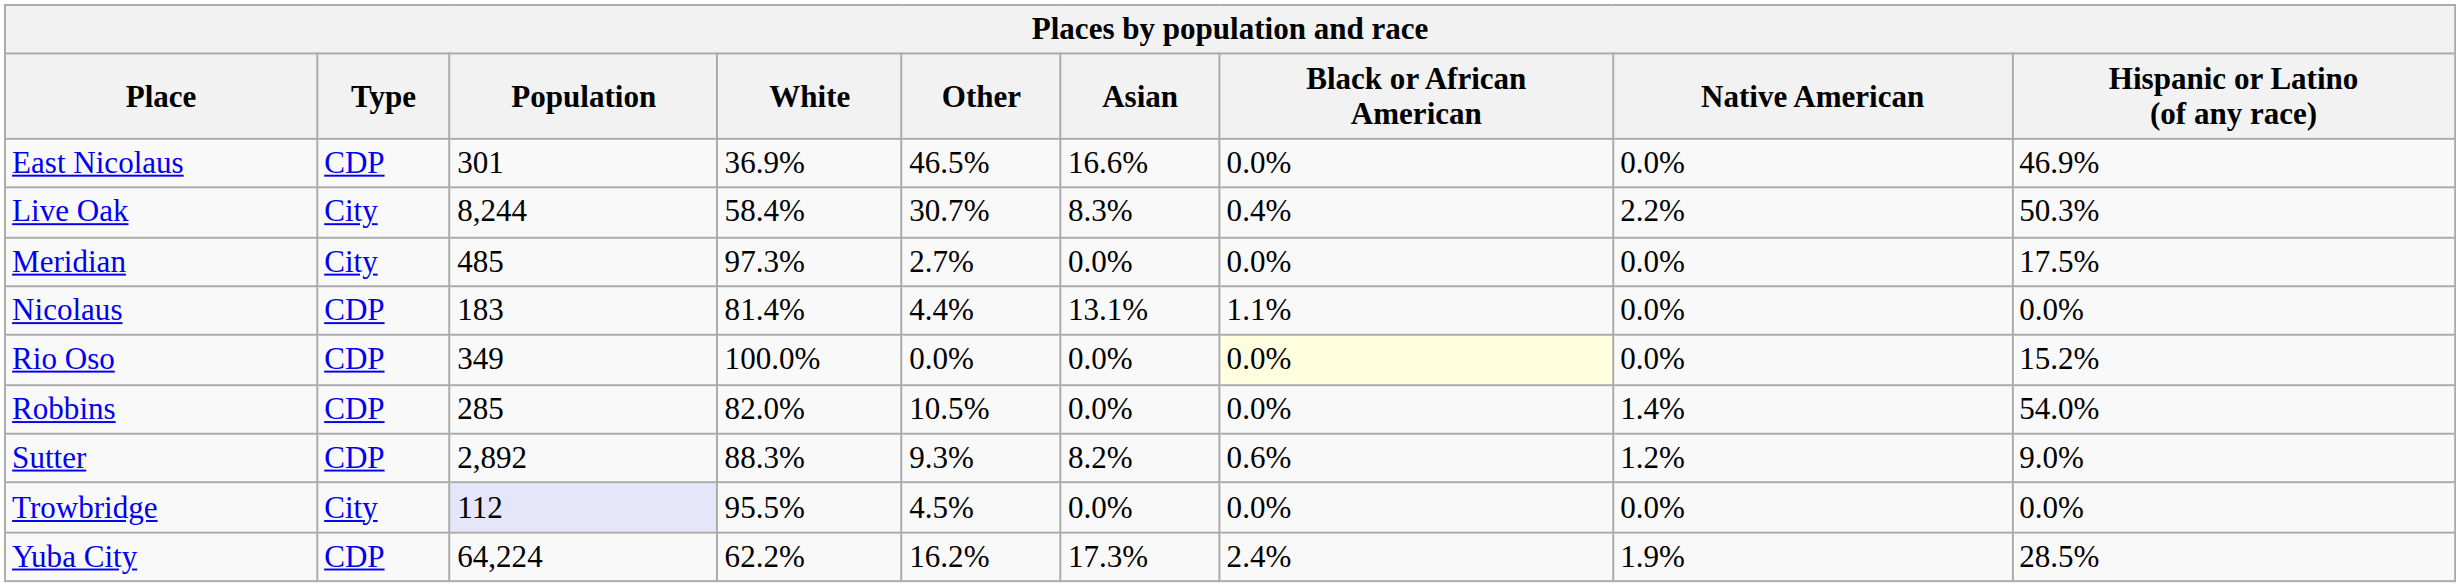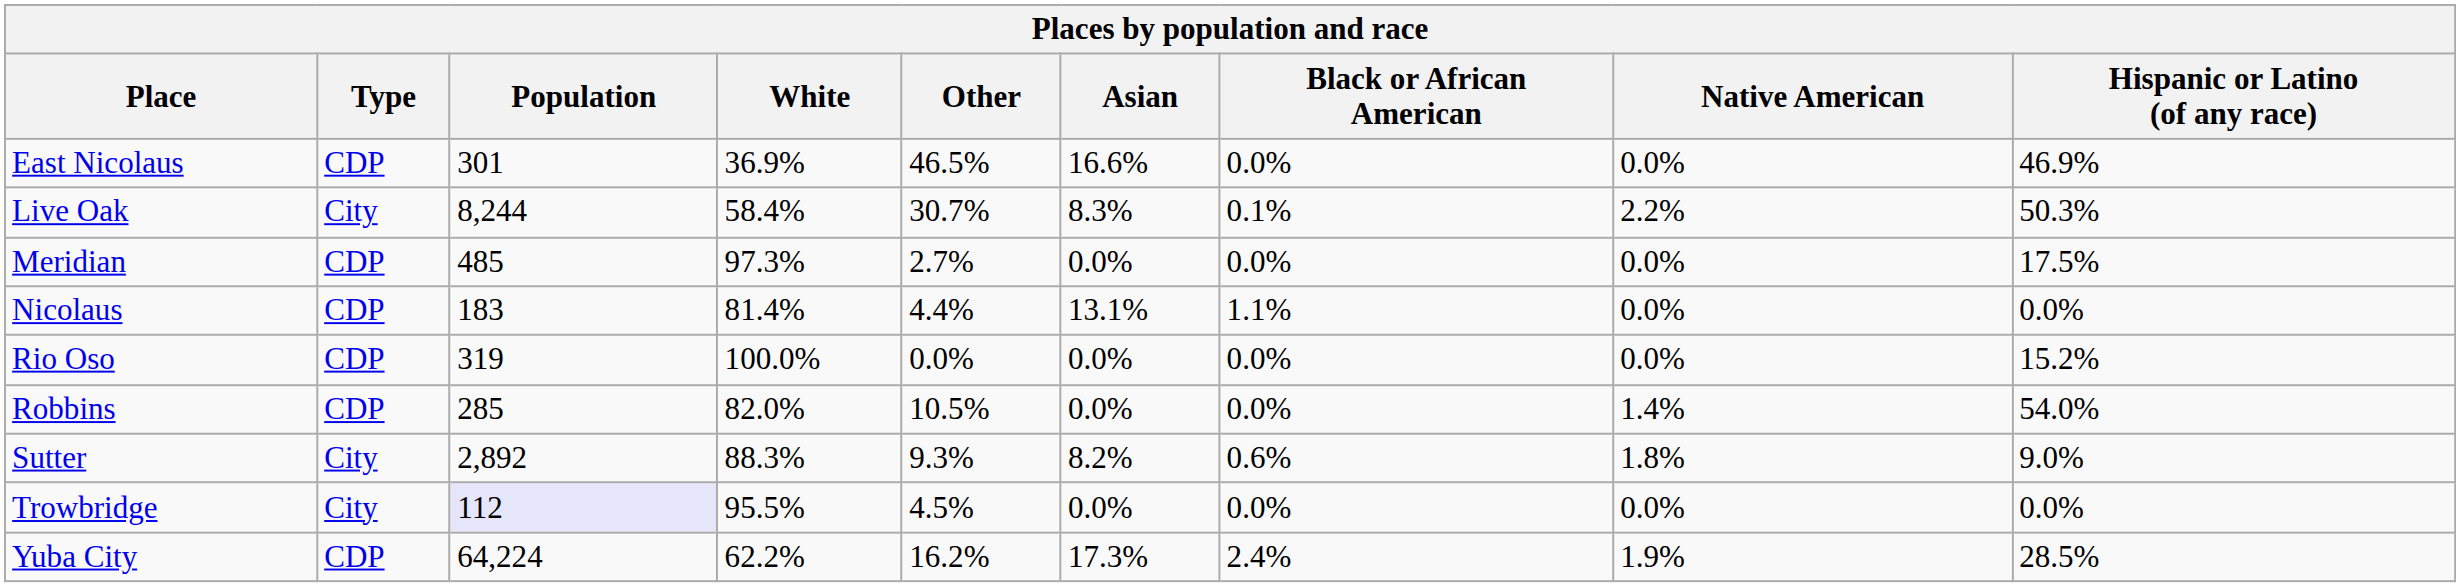Live Oak | Black or African American: 0.4% -> 0.1%
Meridian | Type: City -> CDP
Rio Oso | Population: 349 -> 319
Rio Oso | Black or African American: lightyellow background -> no background
Sutter | Type: CDP -> City
Sutter | Native American: 1.2% -> 1.8%
